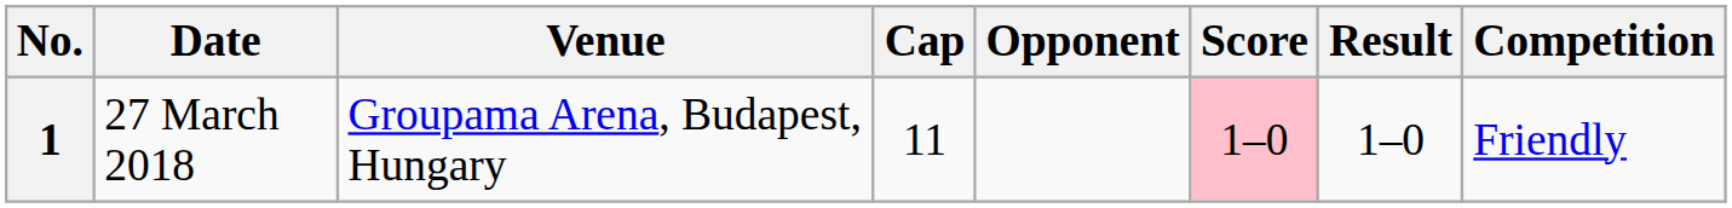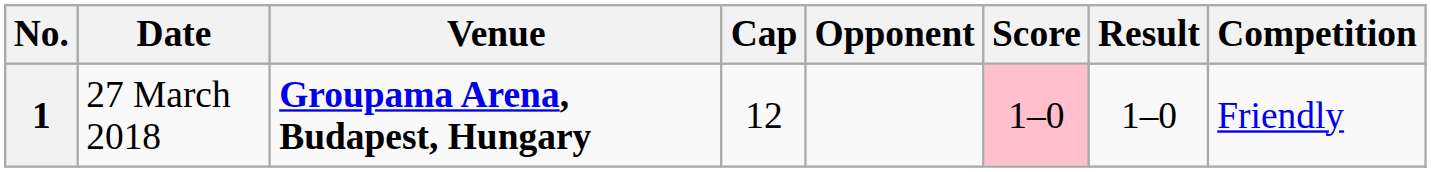1 | Venue: normal -> bold
1 | Cap: 11 -> 12
